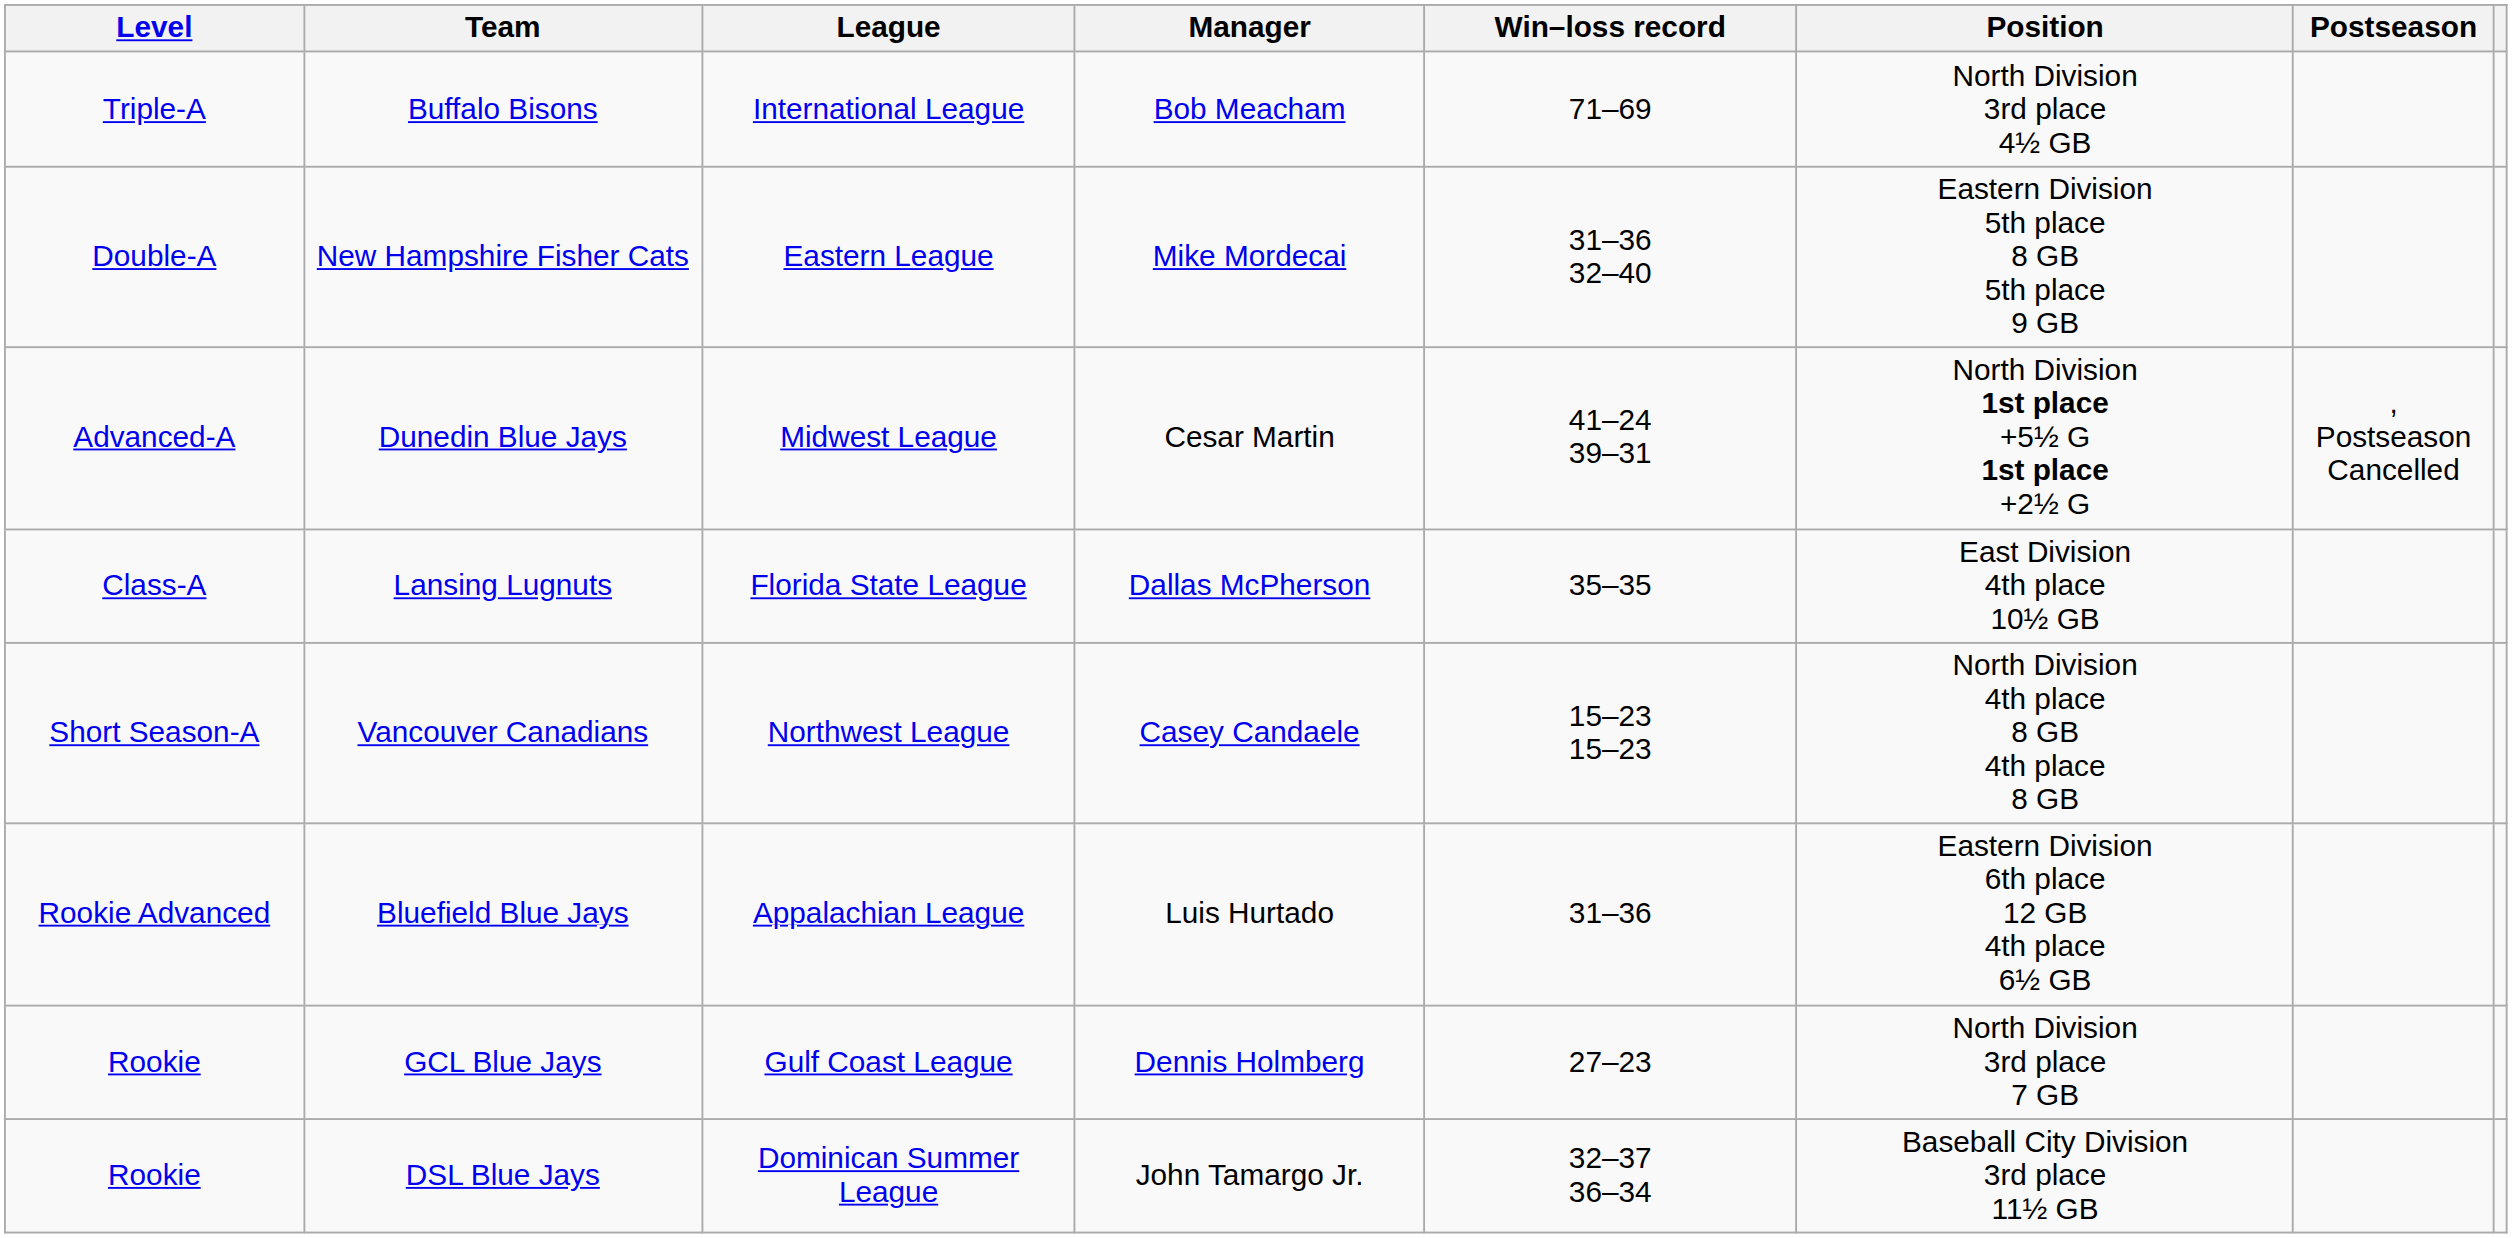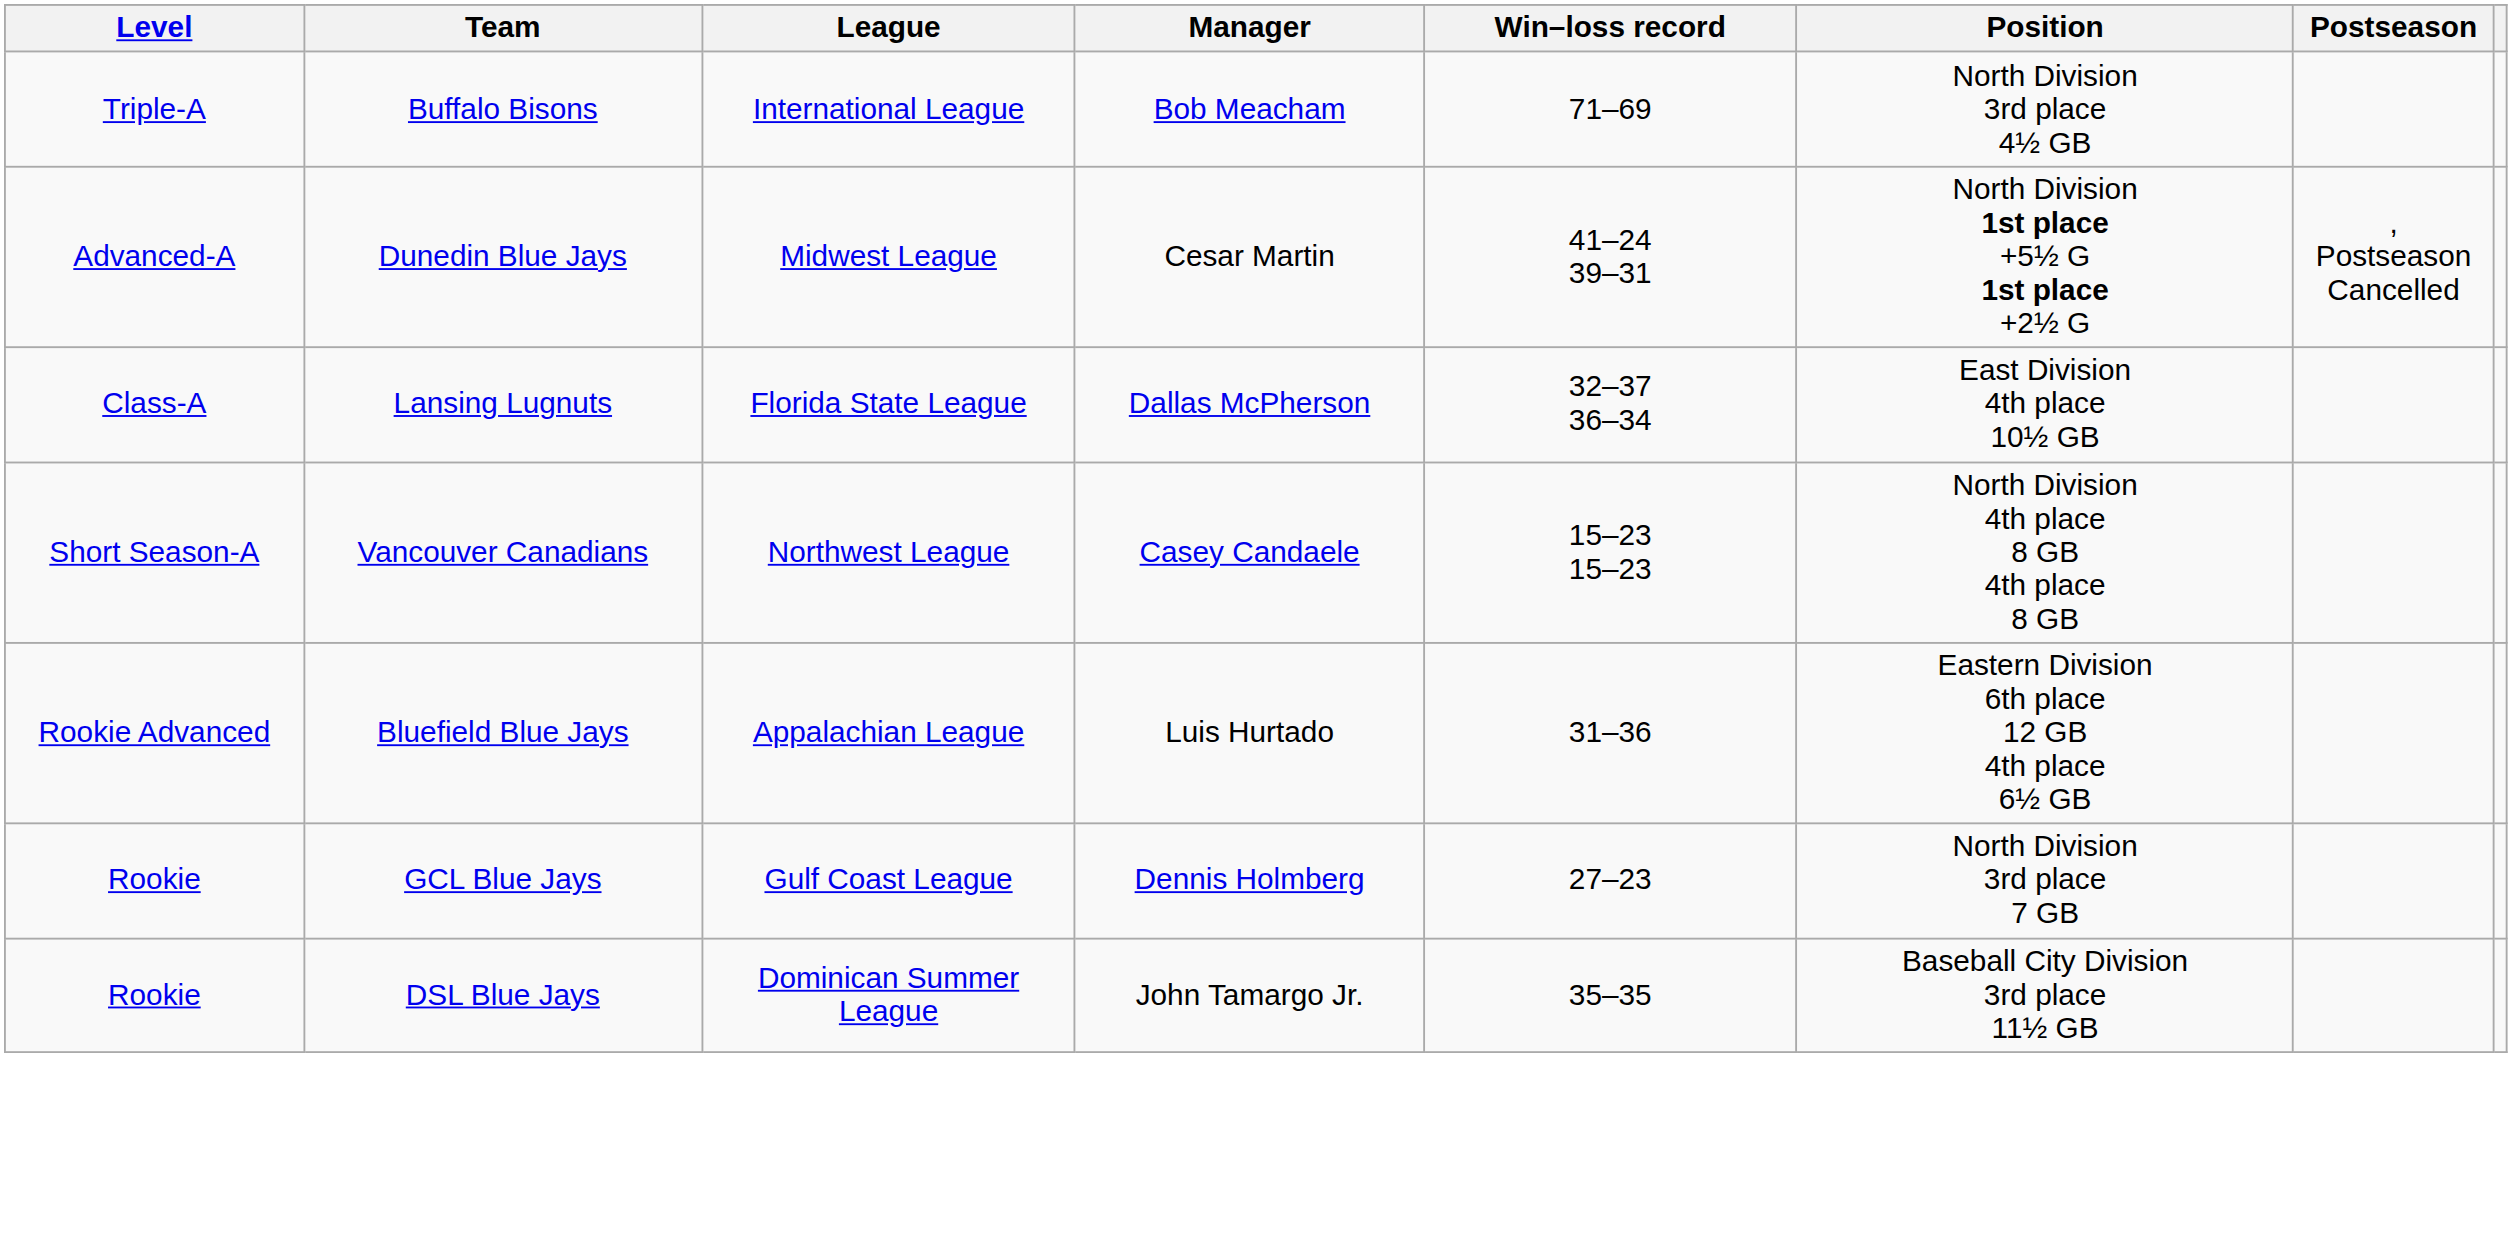- row: Double-A | New Hampshire Fisher Cats | Eastern League | Mike Mordecai | 31–36 32–40 | Eastern Division 5th place 8 GB 5th place 9 GB
Lansing Lugnuts | Win–loss record: 35–35 -> 32–37 36–34
DSL Blue Jays | Win–loss record: 32–37 36–34 -> 35–35
